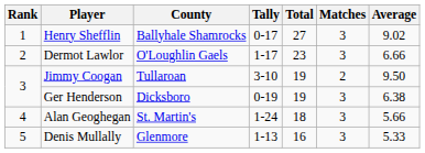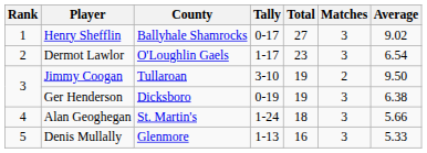Dermot Lawlor | Average: 6.66 -> 6.54
